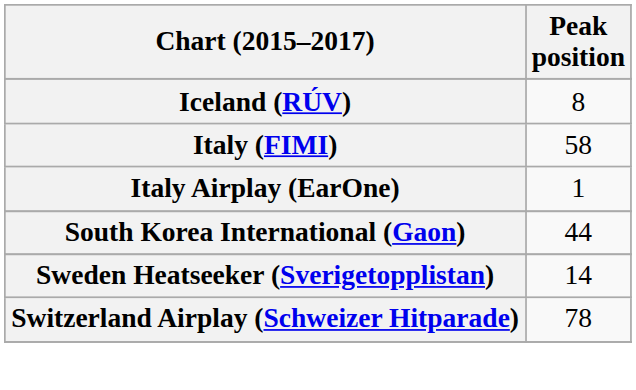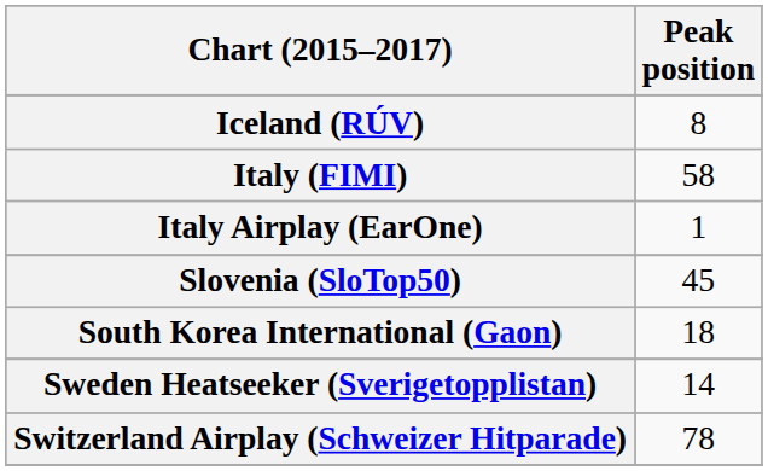+ row: Slovenia (SloTop50) | 45
South Korea International (Gaon) | Peak position: 44 -> 18
